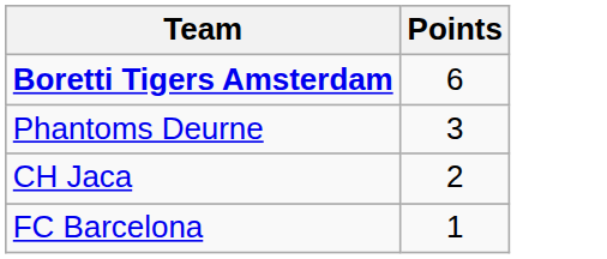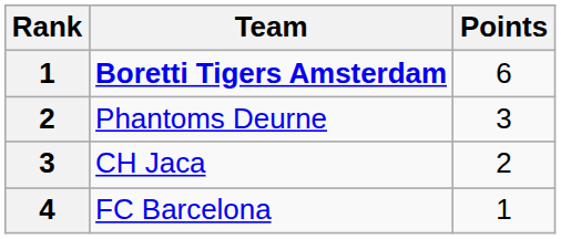+ column: Rank | 1 | 2 | 3 | 4
